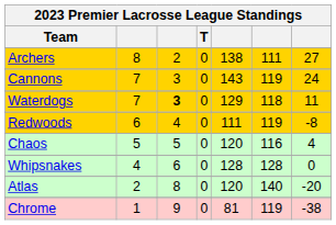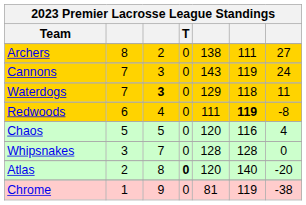Redwoods | column 6: normal -> bold
Whipsnakes | column 2: 4 -> 3
Whipsnakes | column 3: 6 -> 7
Atlas | T: normal -> bold
